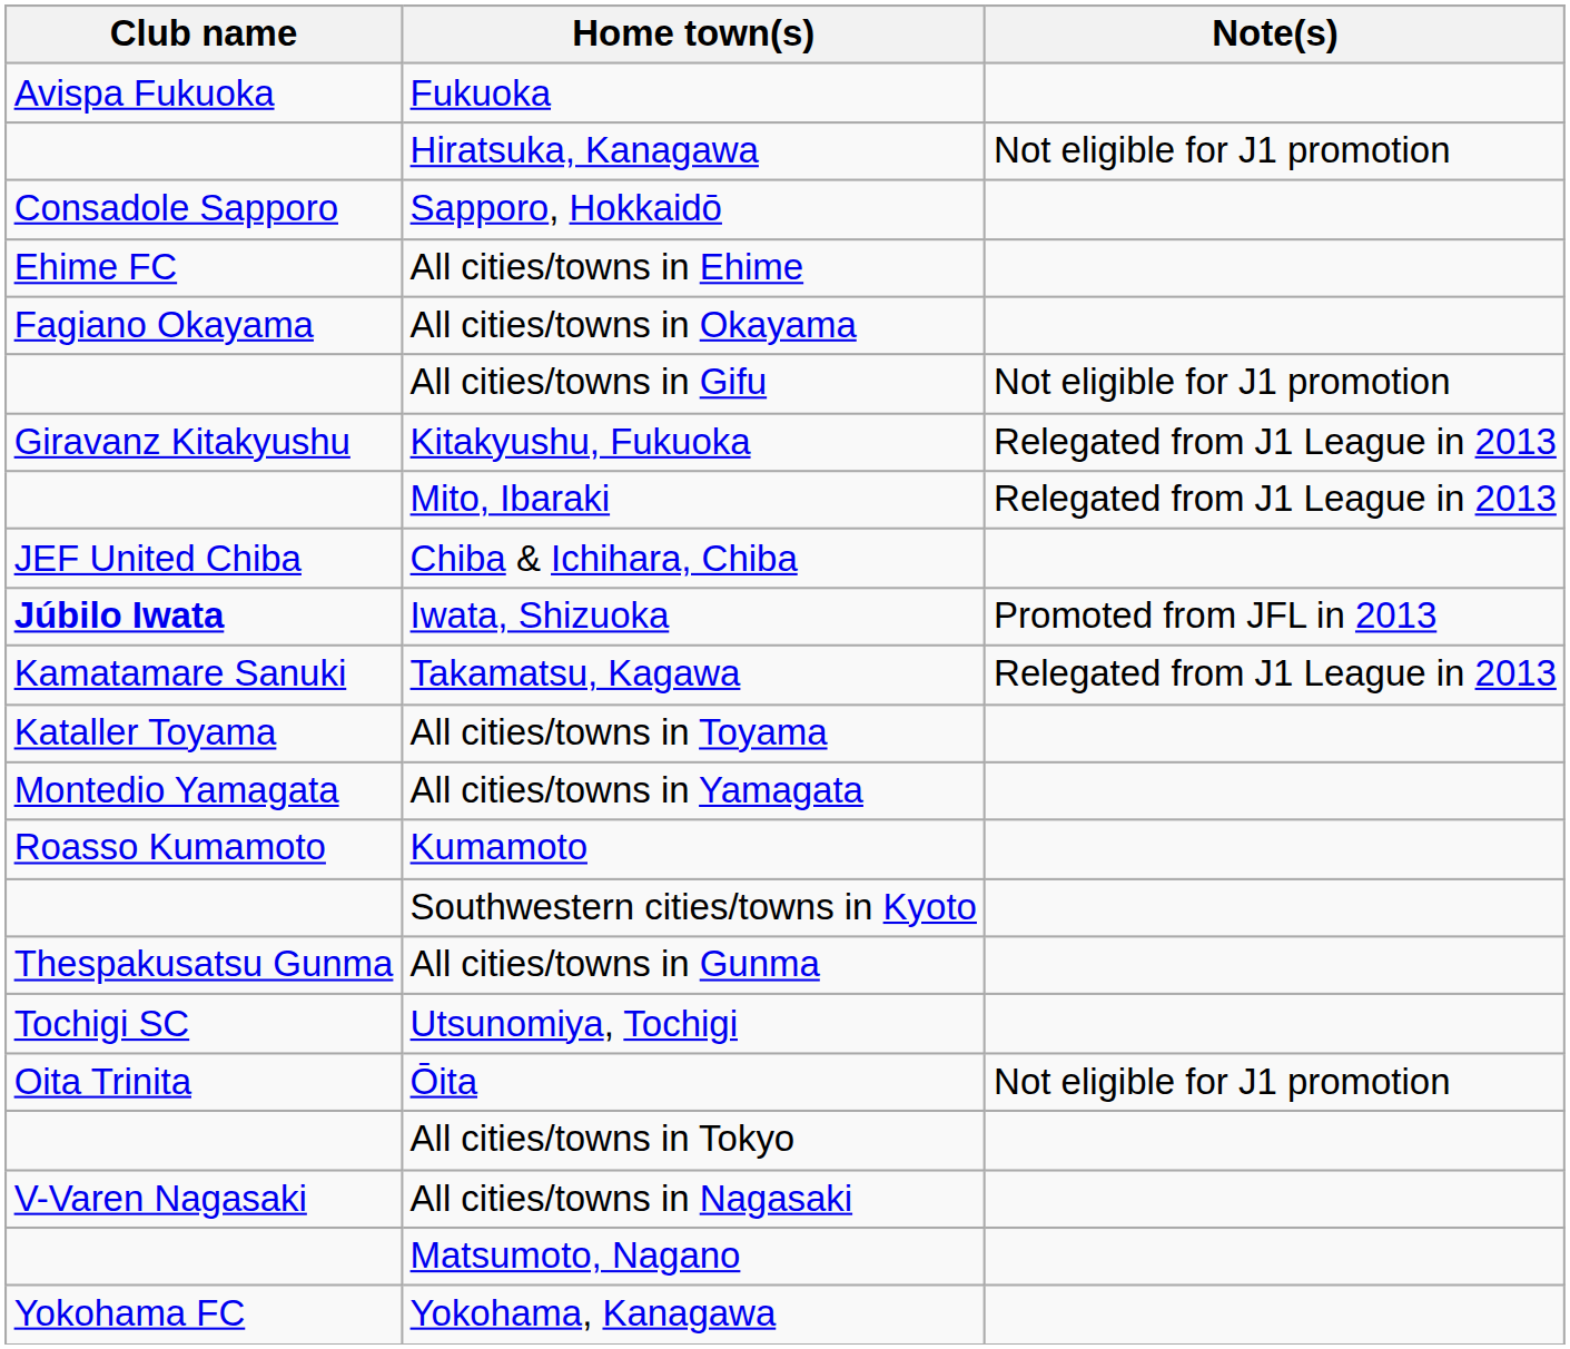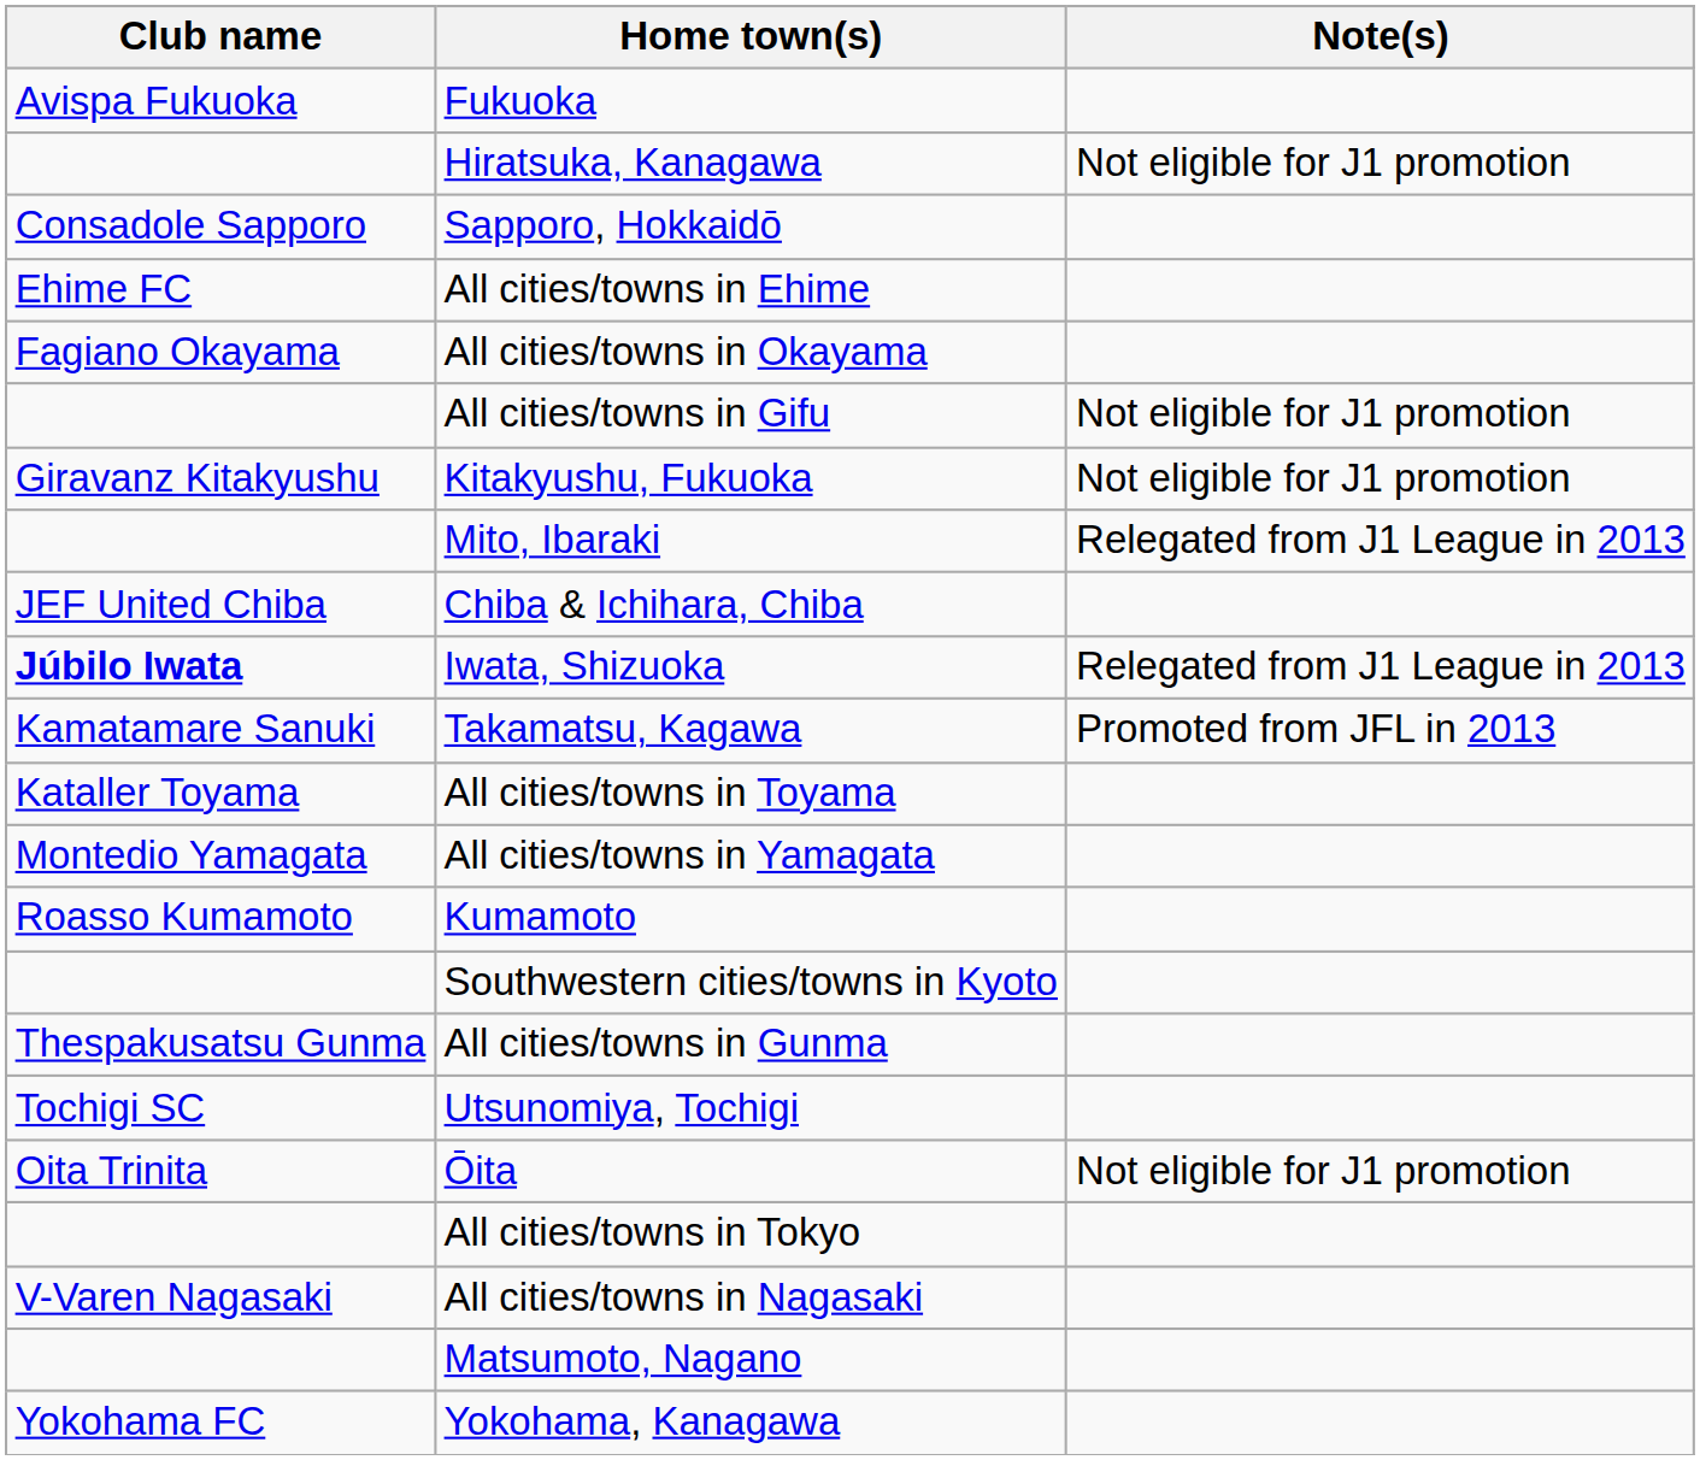Kitakyushu, Fukuoka | Note(s): Relegated from J1 League in 2013 -> Not eligible for J1 promotion
Iwata, Shizuoka | Note(s): Promoted from JFL in 2013 -> Relegated from J1 League in 2013
Takamatsu, Kagawa | Note(s): Relegated from J1 League in 2013 -> Promoted from JFL in 2013
